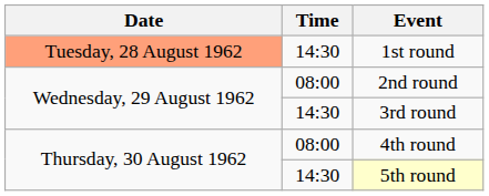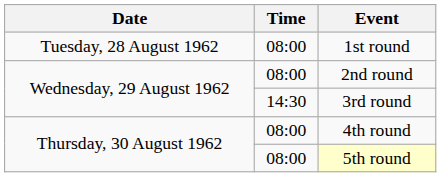1st round | Date: lightsalmon background -> no background
1st round | Time: 14:30 -> 08:00
5th round | Time: 14:30 -> 08:00
